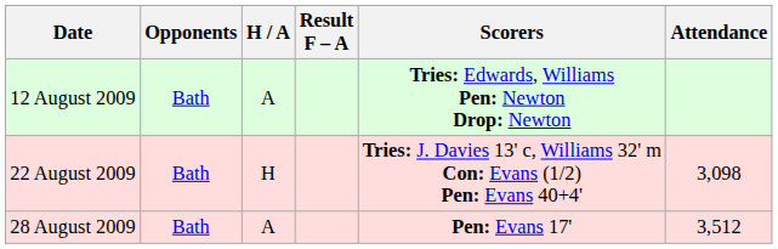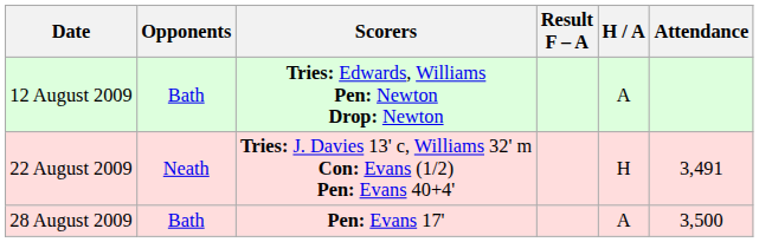columns swapped: H / A <-> Scorers
22 August 2009 | Opponents: Bath -> Neath
22 August 2009 | Attendance: 3,098 -> 3,491
28 August 2009 | Attendance: 3,512 -> 3,500
